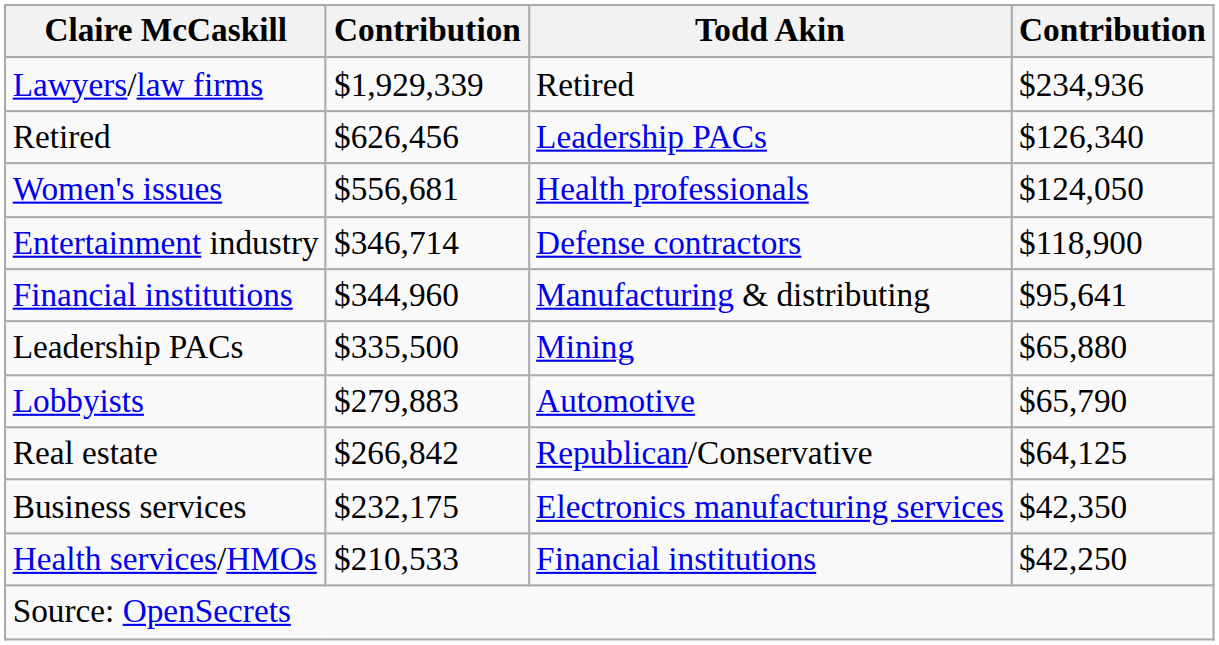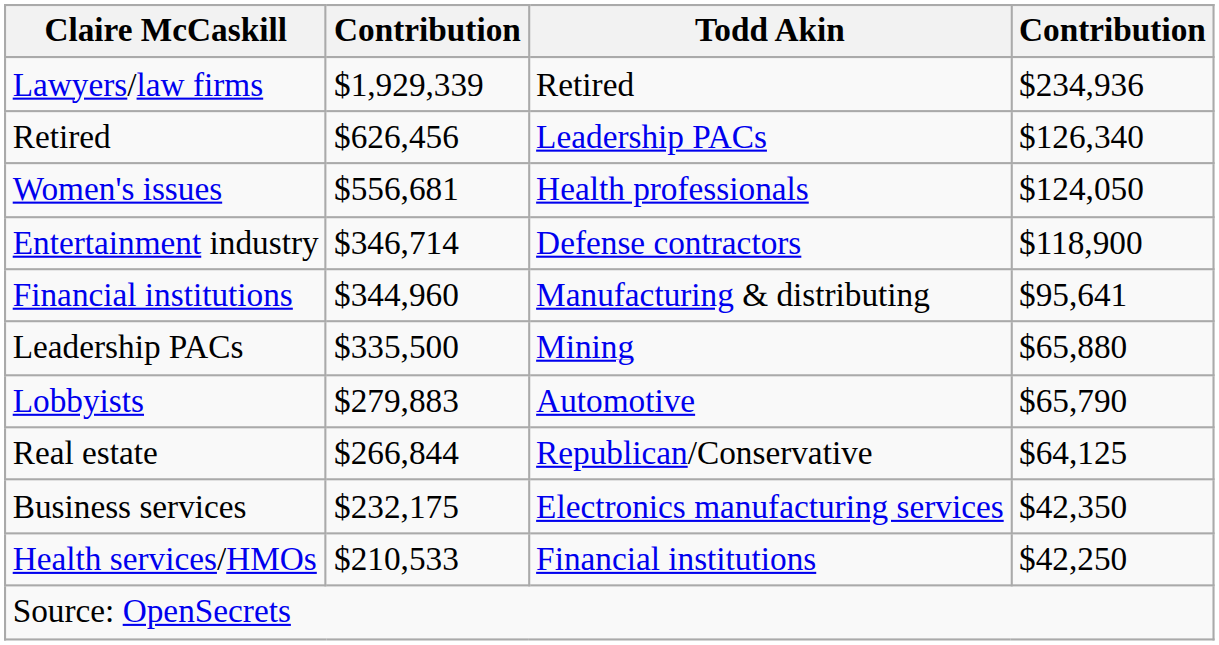Real estate | column 2: $266,842 -> $266,844
